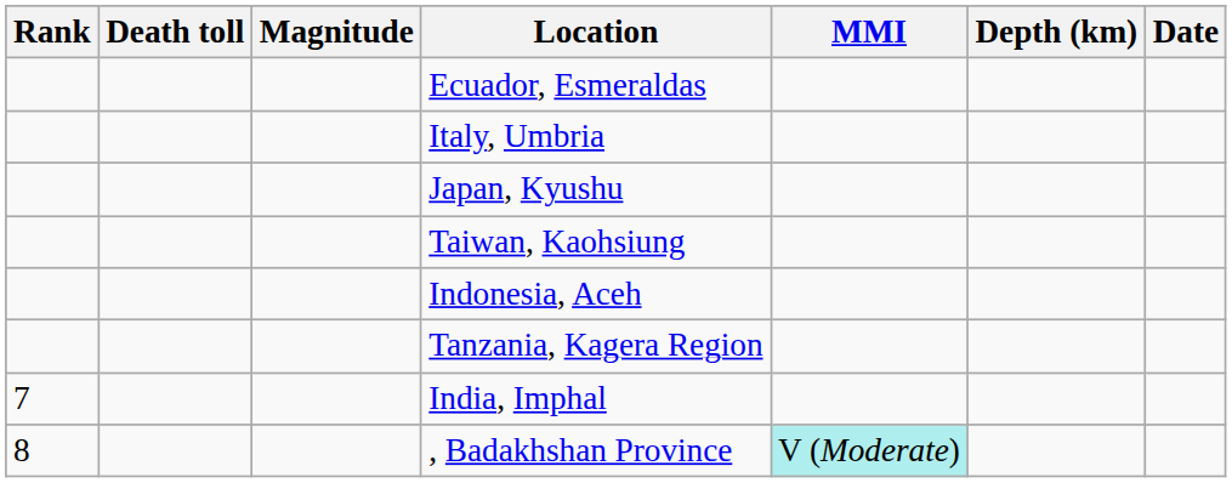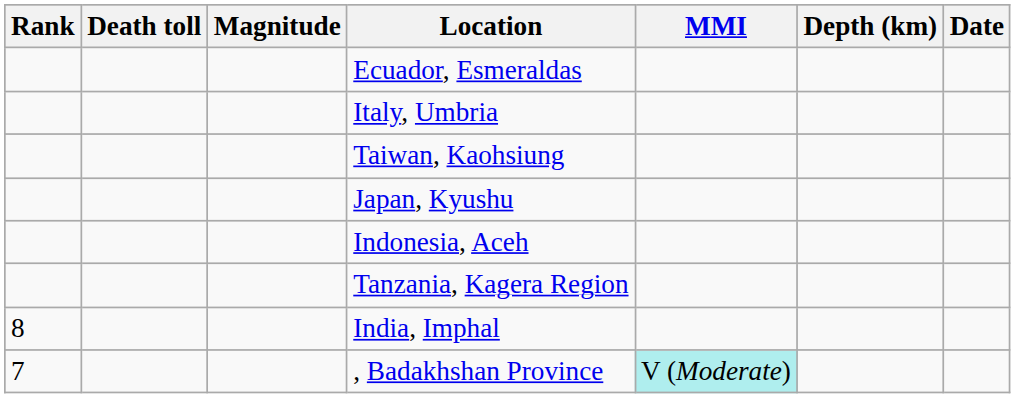rows swapped: Japan, Kyushu <-> Taiwan, Kaohsiung
India, Imphal | Rank: 7 -> 8
, Badakhshan Province | Rank: 8 -> 7
